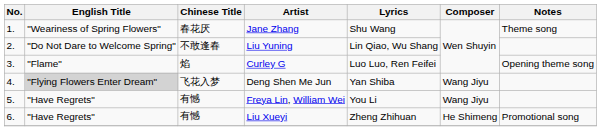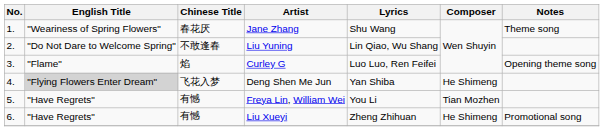Deng Shen Me Jun | Composer: Wang Jiyu -> He Shimeng
Freya Lin, William Wei | Composer: Wang Jiyu -> Tian Mozhen
